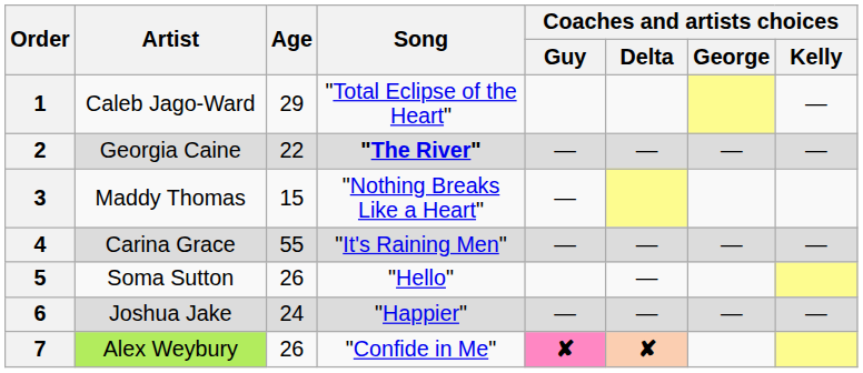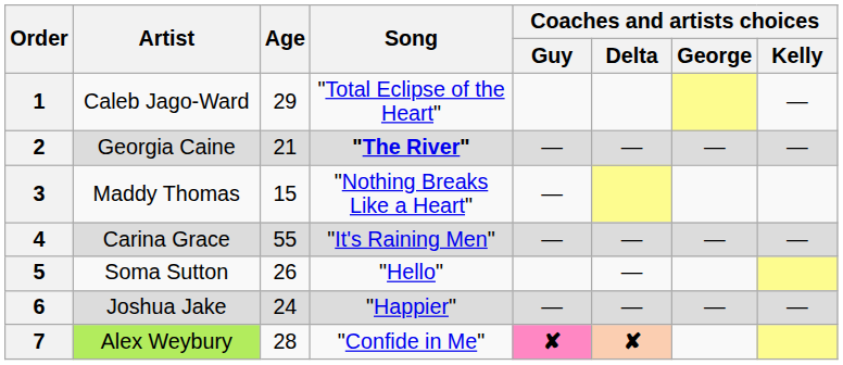2 | Age: 22 -> 21
7 | Age: 26 -> 28
